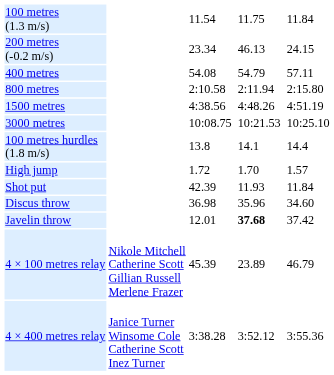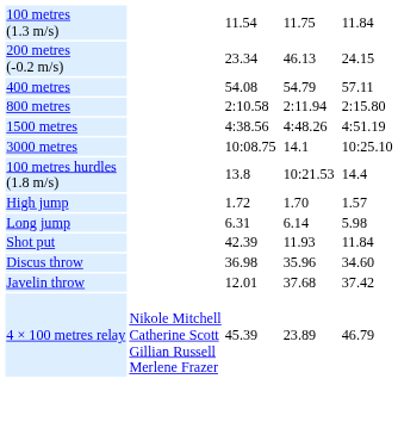3000 metres | column 5: 10:21.53 -> 14.1
100 metres hurdles (1.8 m/s) | column 5: 14.1 -> 10:21.53
+ row: Long jump | 6.31 | 6.14 | 5.98
Javelin throw | column 5: bold -> normal
- row: 4 × 400 metres relay | Janice Turner Winsome Cole Catherine Scott Inez Turner | 3:38.28 | 3:52.12 | 3:55.36
